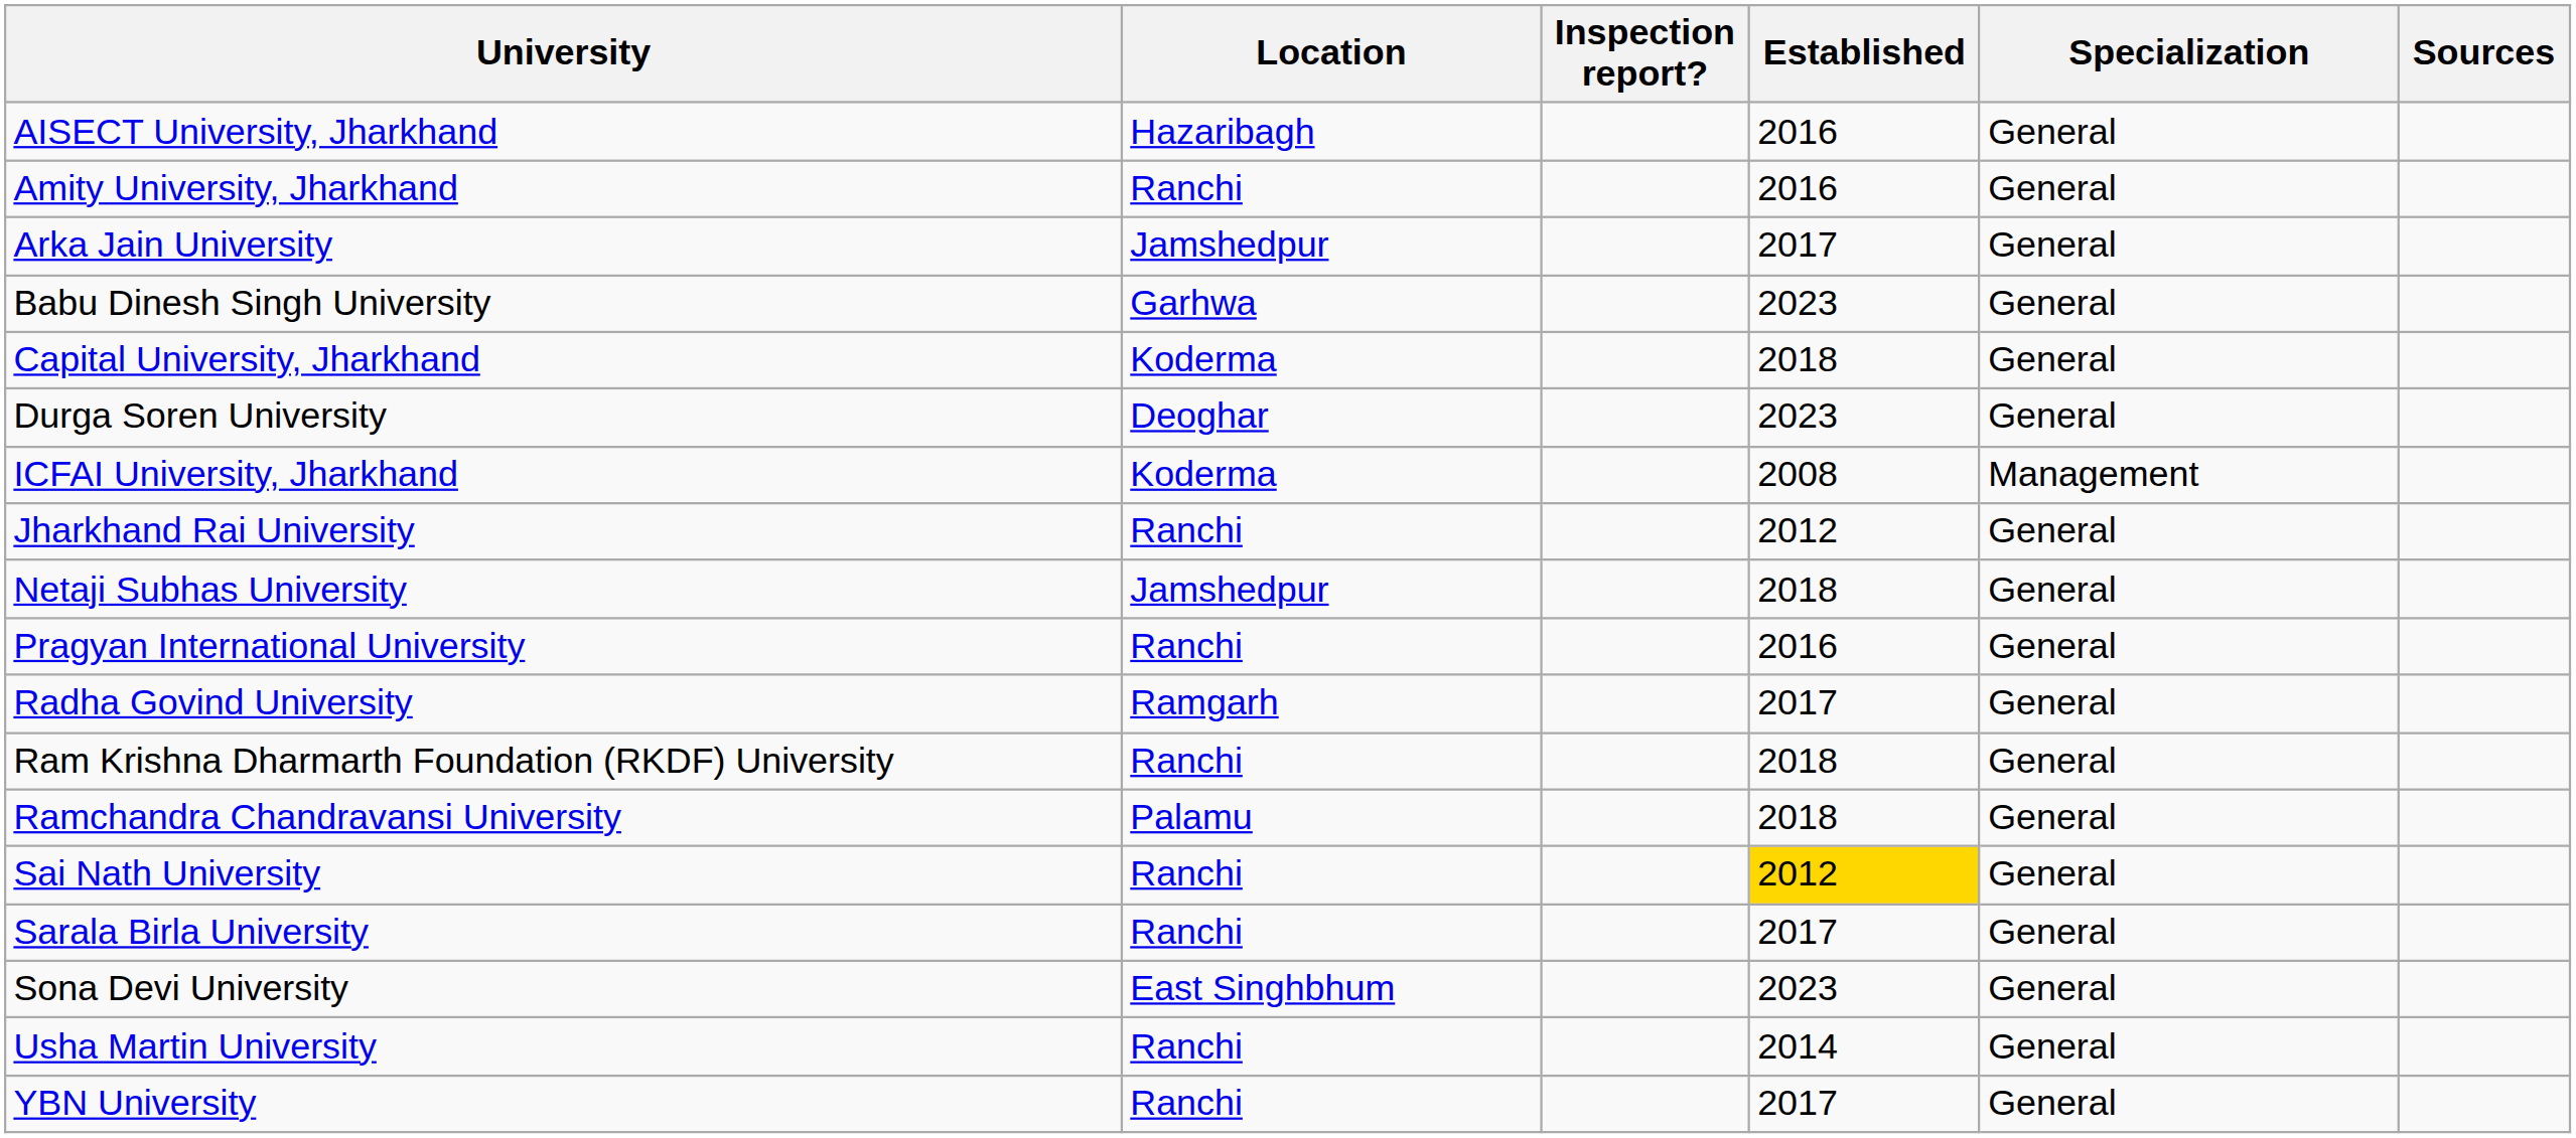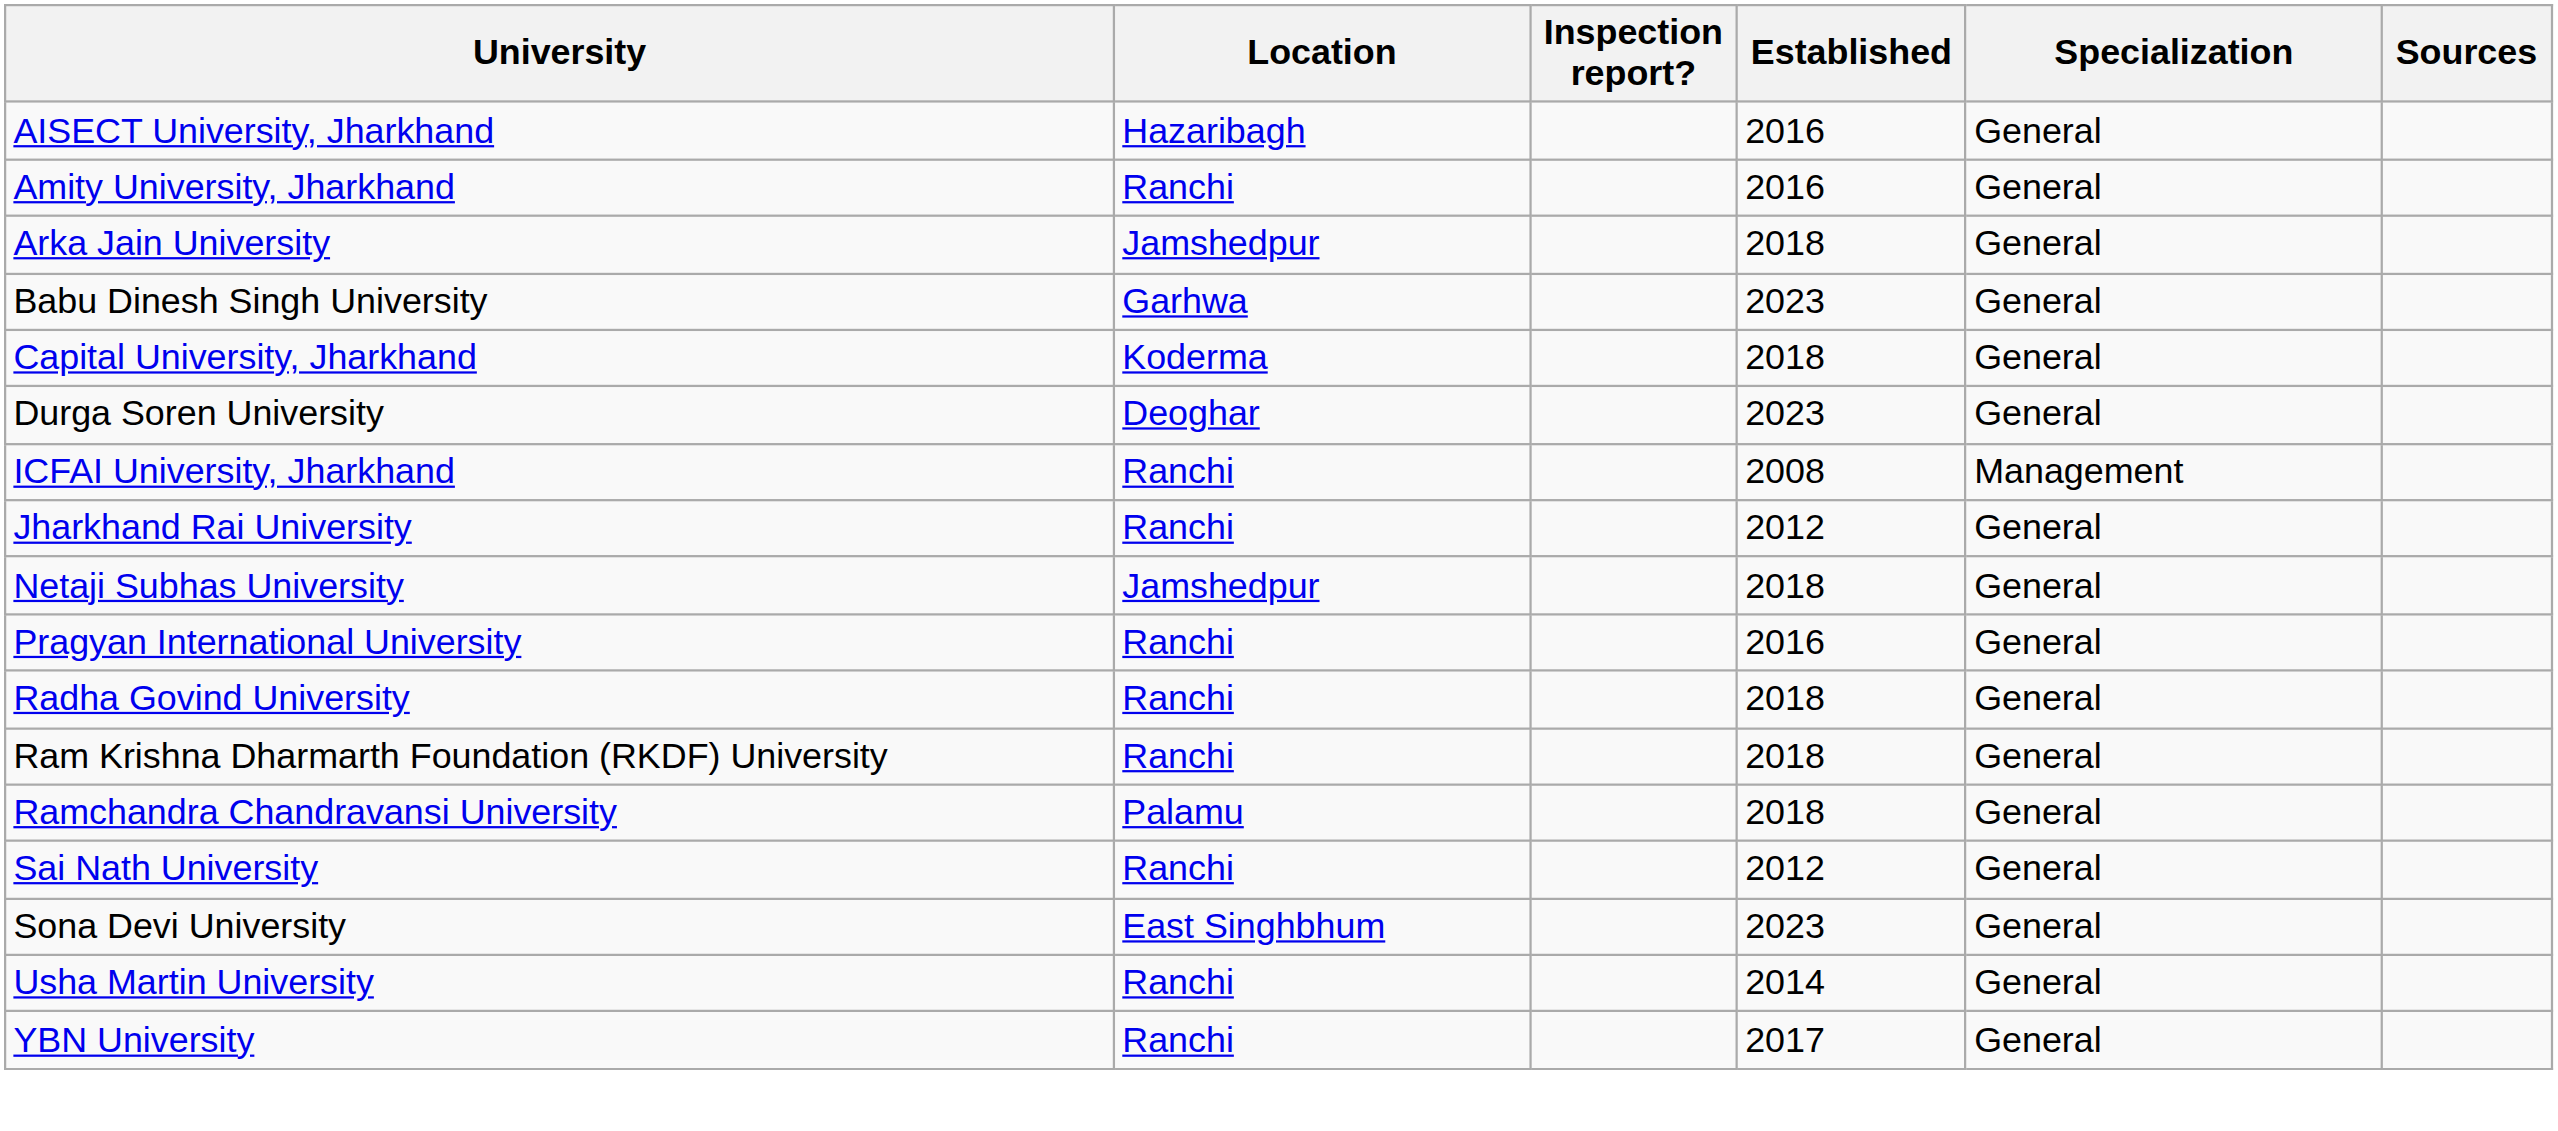Arka Jain University | Established: 2017 -> 2018
ICFAI University, Jharkhand | Location: Koderma -> Ranchi
Radha Govind University | Location: Ramgarh -> Ranchi
Radha Govind University | Established: 2017 -> 2018
Sai Nath University | Established: gold background -> no background
- row: Sarala Birla University | Ranchi | 2017 | General
